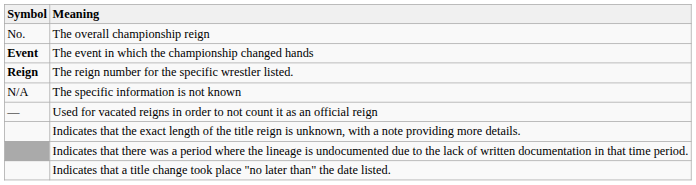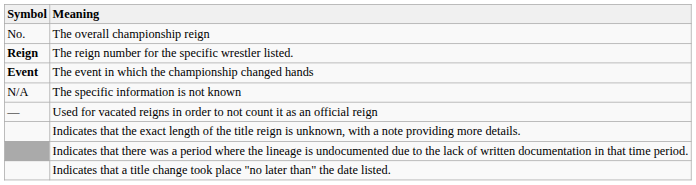rows swapped: The reign number for the specific wrestler listed. <-> The event in which the championship changed hands
